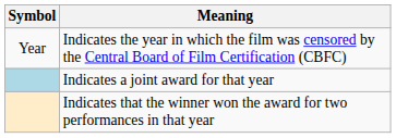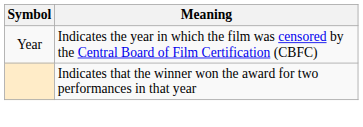- row: Indicates a joint award for that year
